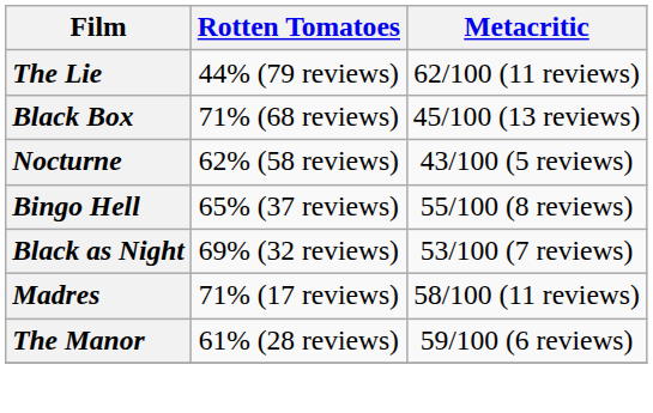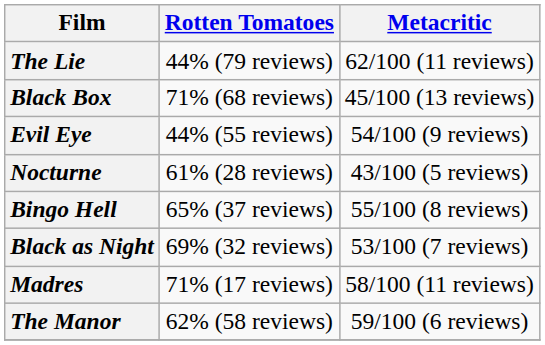+ row: Evil Eye | 44% (55 reviews) | 54/100 (9 reviews)
Nocturne | Rotten Tomatoes: 62% (58 reviews) -> 61% (28 reviews)
The Manor | Rotten Tomatoes: 61% (28 reviews) -> 62% (58 reviews)
